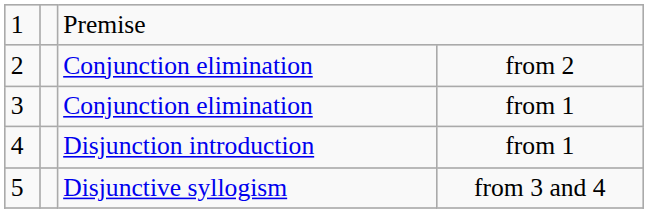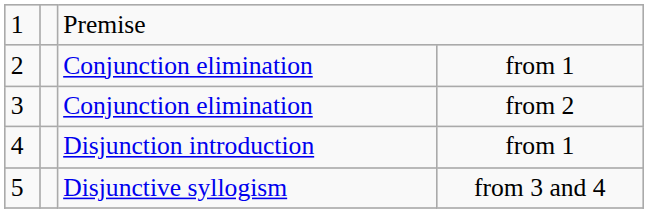2 | column 4: from 2 -> from 1
3 | column 4: from 1 -> from 2
